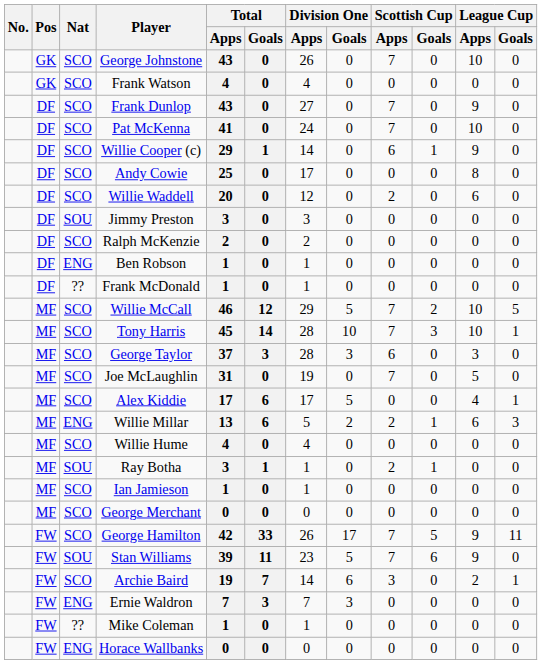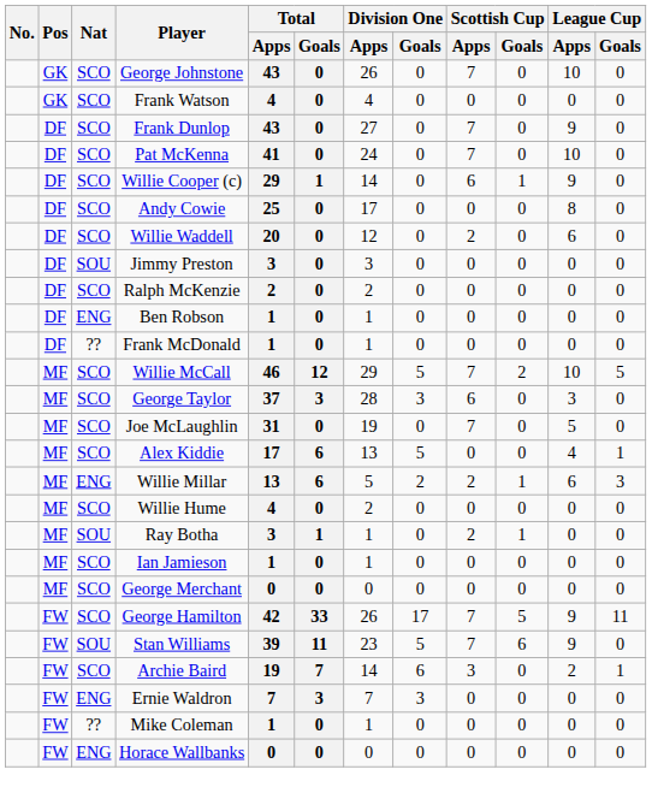- row: MF | SCO | Tony Harris | 45 | 14 | 28 | 10 | 7 | 3 | 10 | 1
Alex Kiddie | Division One / Apps: 17 -> 13
Willie Hume | Division One / Apps: 4 -> 2
